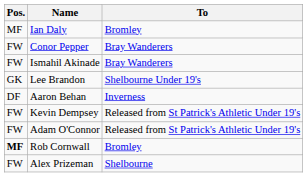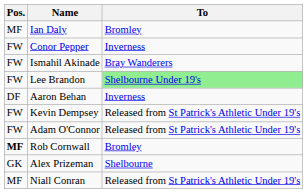Conor Pepper | To: Bray Wanderers -> Inverness
Lee Brandon | Pos.: GK -> FW
Lee Brandon | To: no background -> lightgreen background
Alex Prizeman | Pos.: FW -> GK
+ row: MF | Niall Conran | Released from St Patrick's Athletic Under 19's
